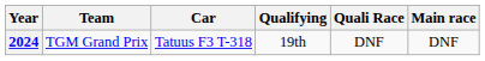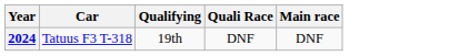- column: Team | TGM Grand Prix
